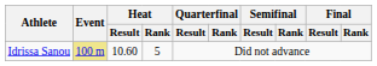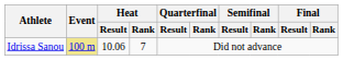Idrissa Sanou | Heat / Result: 10.60 -> 10.06
Idrissa Sanou | Heat / Rank: 5 -> 7
